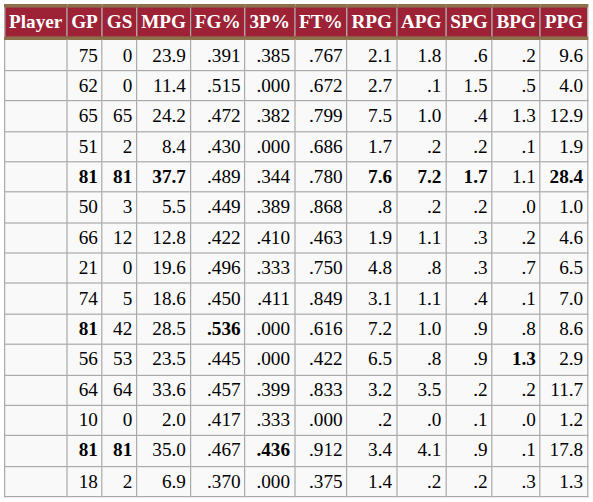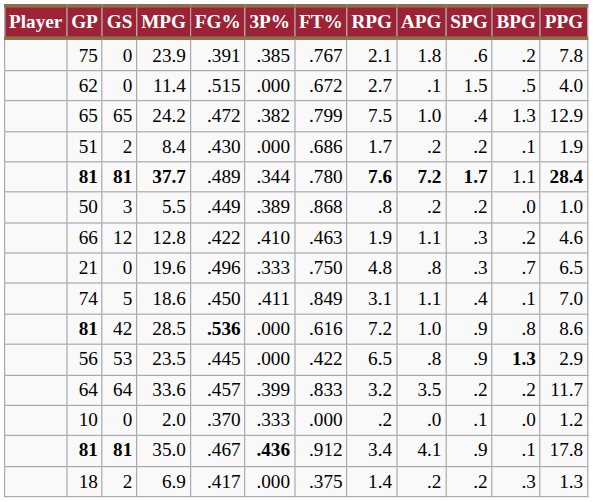23.9 | PPG: 9.6 -> 7.8
2.0 | FG%: .417 -> .370
6.9 | FG%: .370 -> .417
